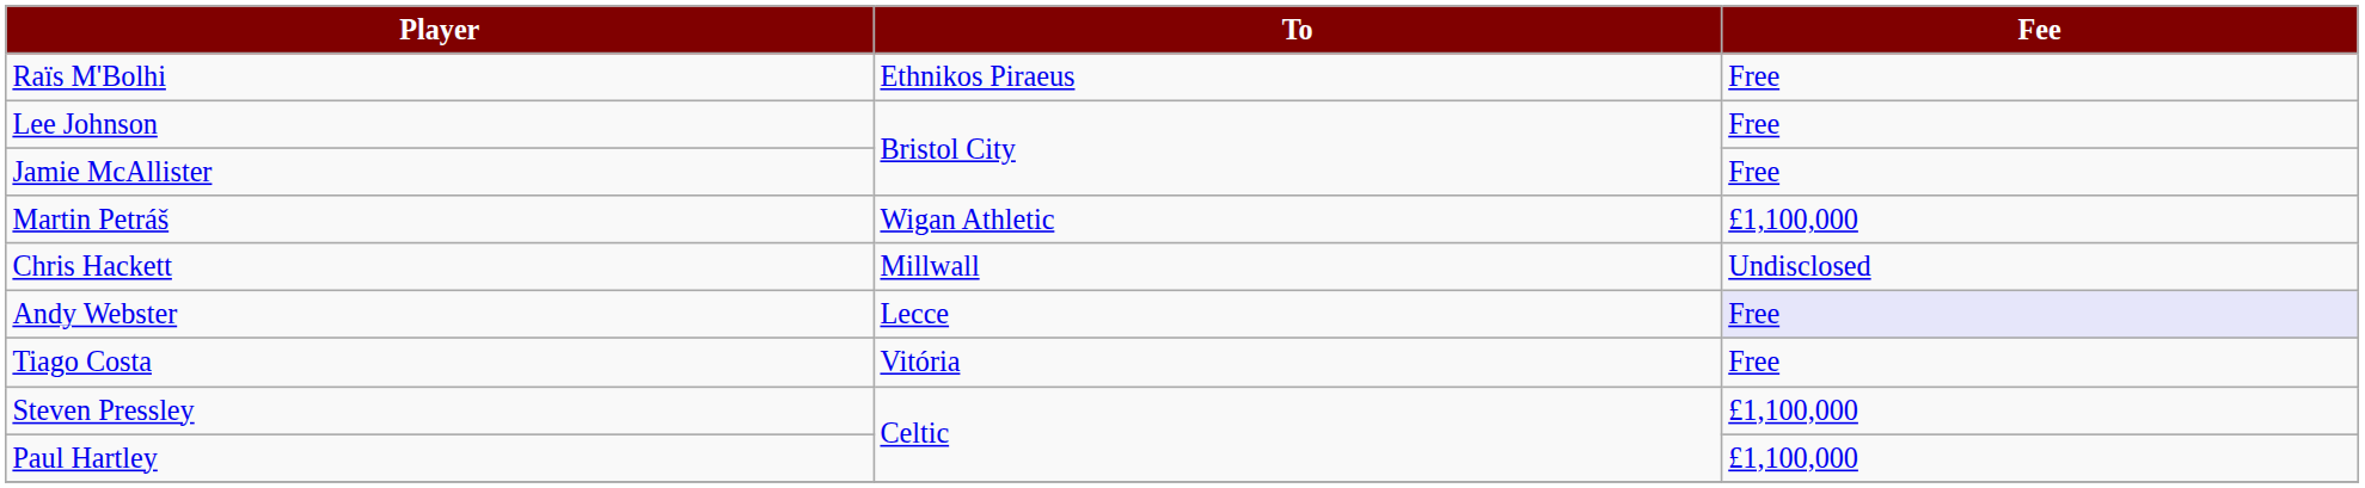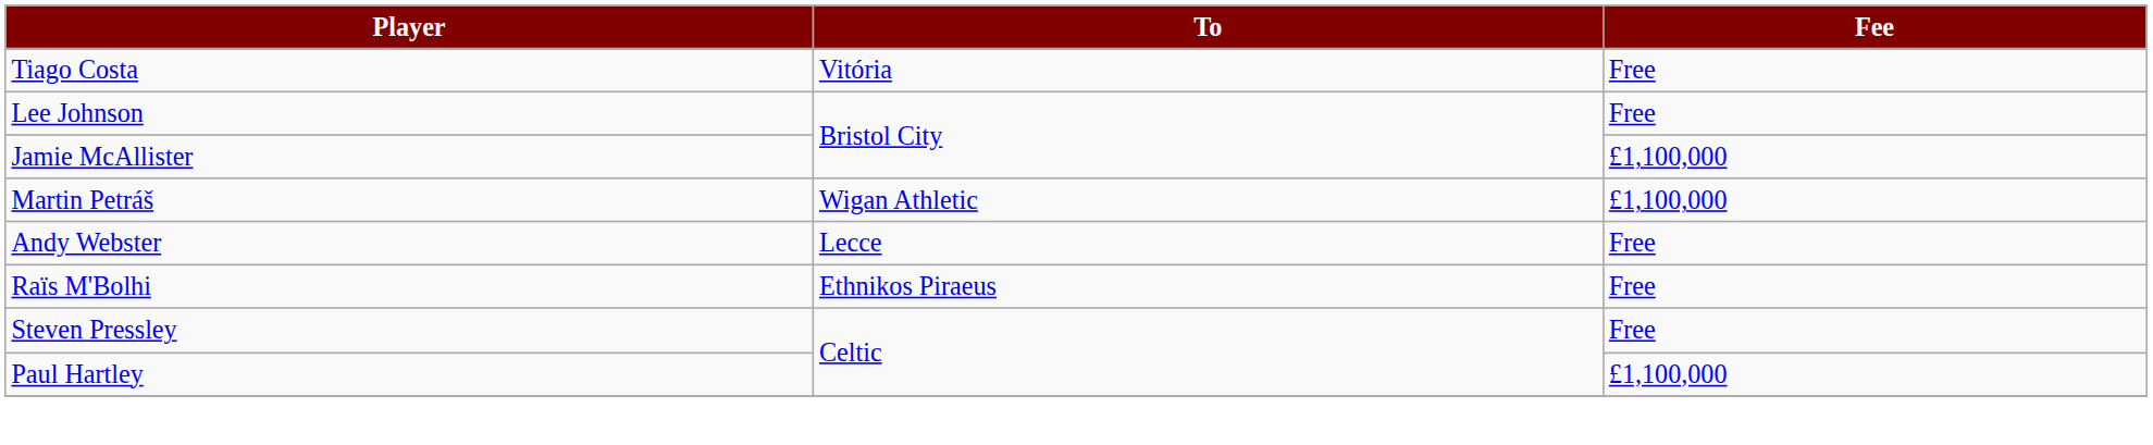rows swapped: Raïs M'Bolhi <-> Tiago Costa
Jamie McAllister | Fee: Free -> £1,100,000
- row: Chris Hackett | Millwall | Undisclosed
Andy Webster | Fee: lavender background -> no background
Steven Pressley | Fee: £1,100,000 -> Free
